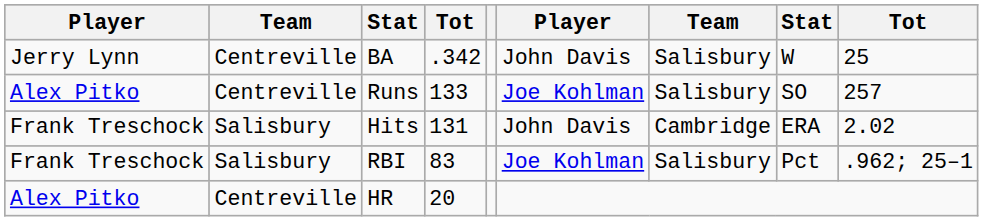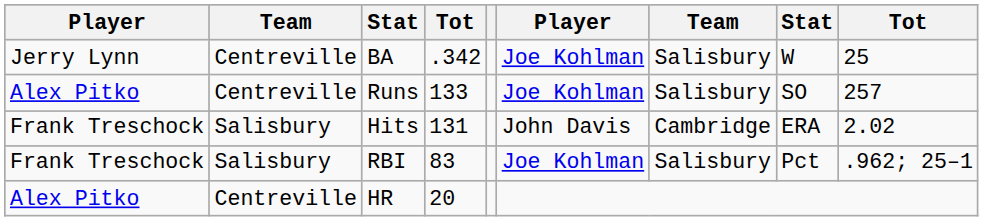BA | column 6: John Davis -> Joe Kohlman
